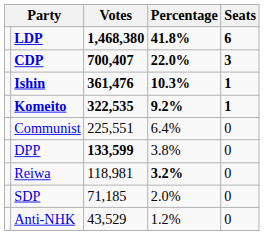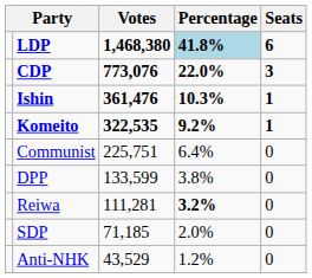LDP | Percentage: no background -> lightblue background
CDP | Votes: 700,407 -> 773,076
Communist | Votes: 225,551 -> 225,751
DPP | Votes: bold -> normal
Reiwa | Votes: 118,981 -> 111,281
